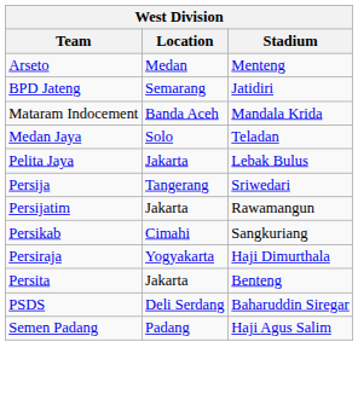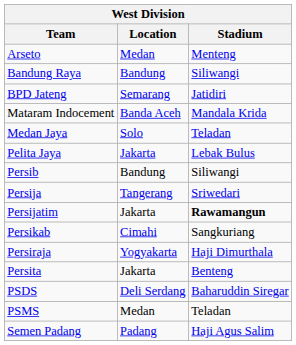+ row: Bandung Raya | Bandung | Siliwangi
+ row: Persib | Bandung | Siliwangi
Persijatim | Stadium: normal -> bold
+ row: PSMS | Medan | Teladan
